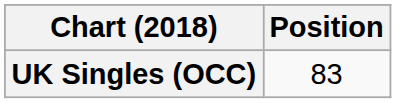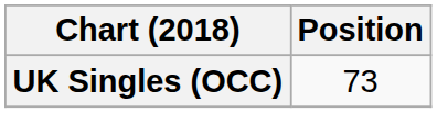UK Singles (OCC) | Position: 83 -> 73
